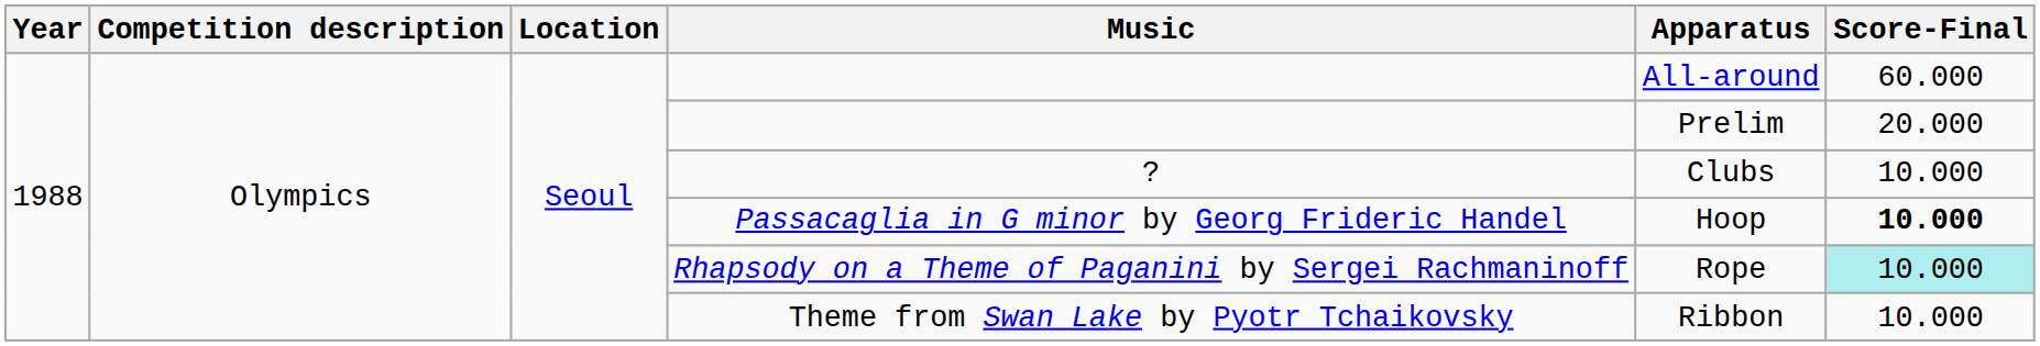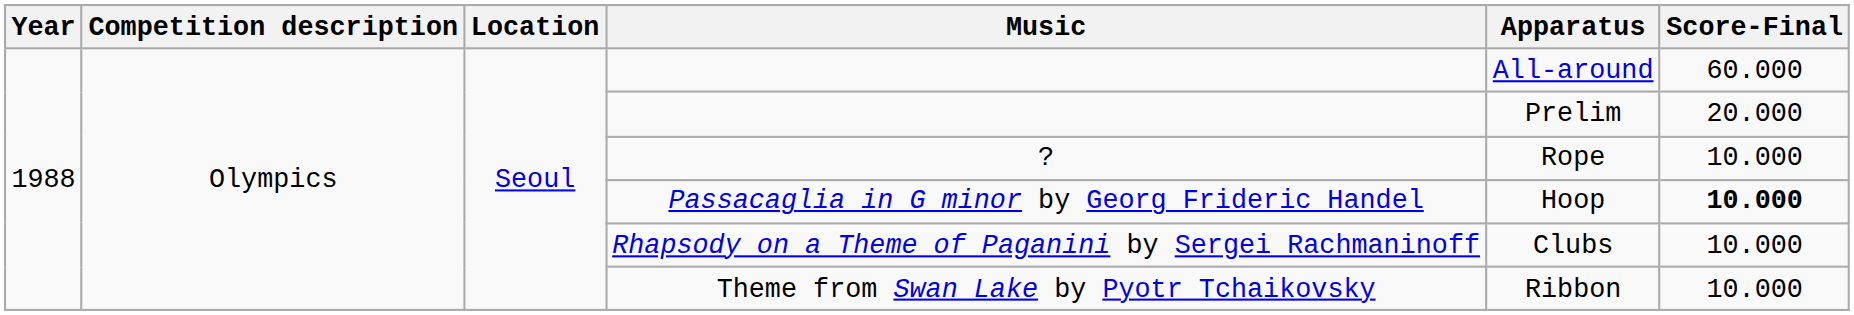? | Apparatus: Clubs -> Rope
Rhapsody on a Theme of Paganini by Sergei Rachmaninoff | Apparatus: Rope -> Clubs
Rhapsody on a Theme of Paganini by Sergei Rachmaninoff | Score-Final: paleturquoise background -> no background
